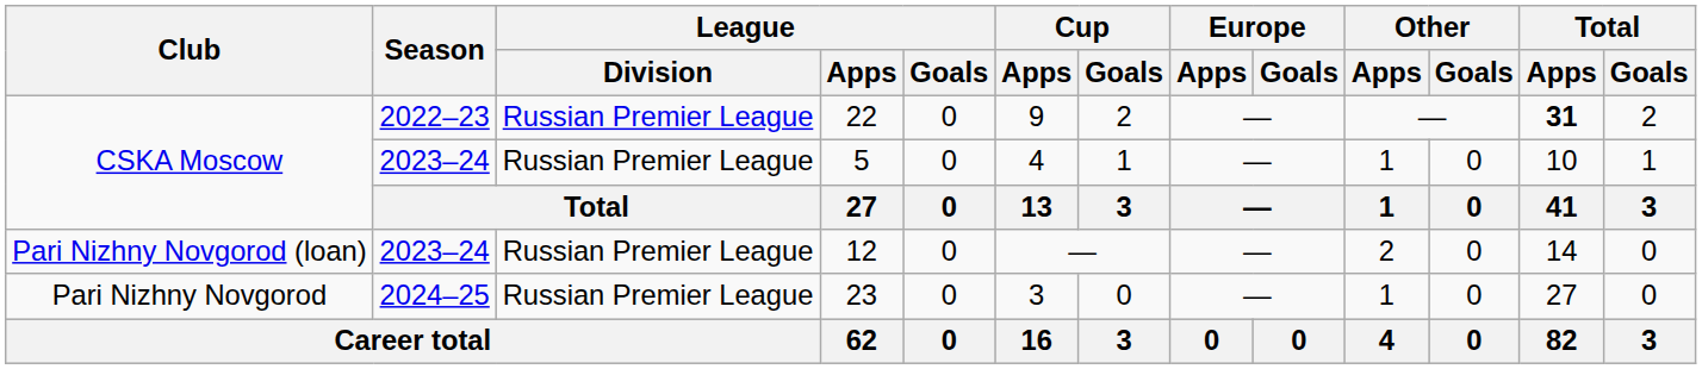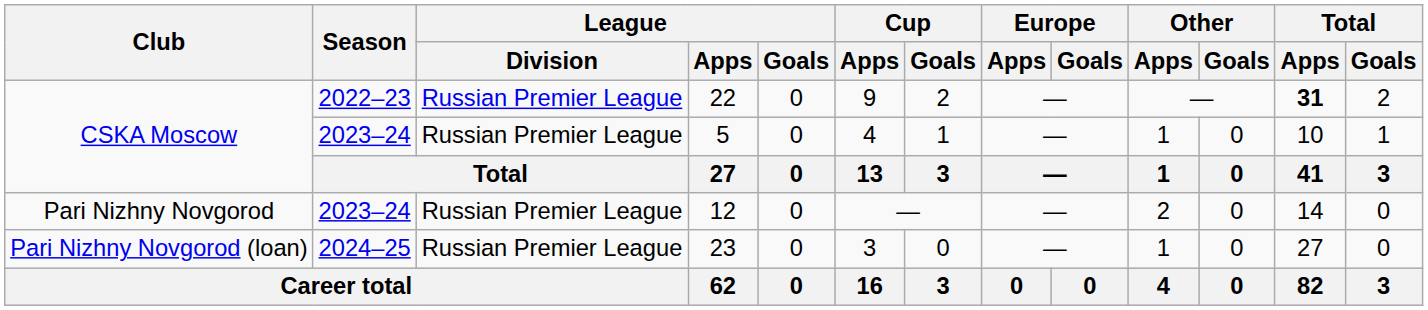12 | Club: Pari Nizhny Novgorod (loan) -> Pari Nizhny Novgorod
23 | Club: Pari Nizhny Novgorod -> Pari Nizhny Novgorod (loan)
